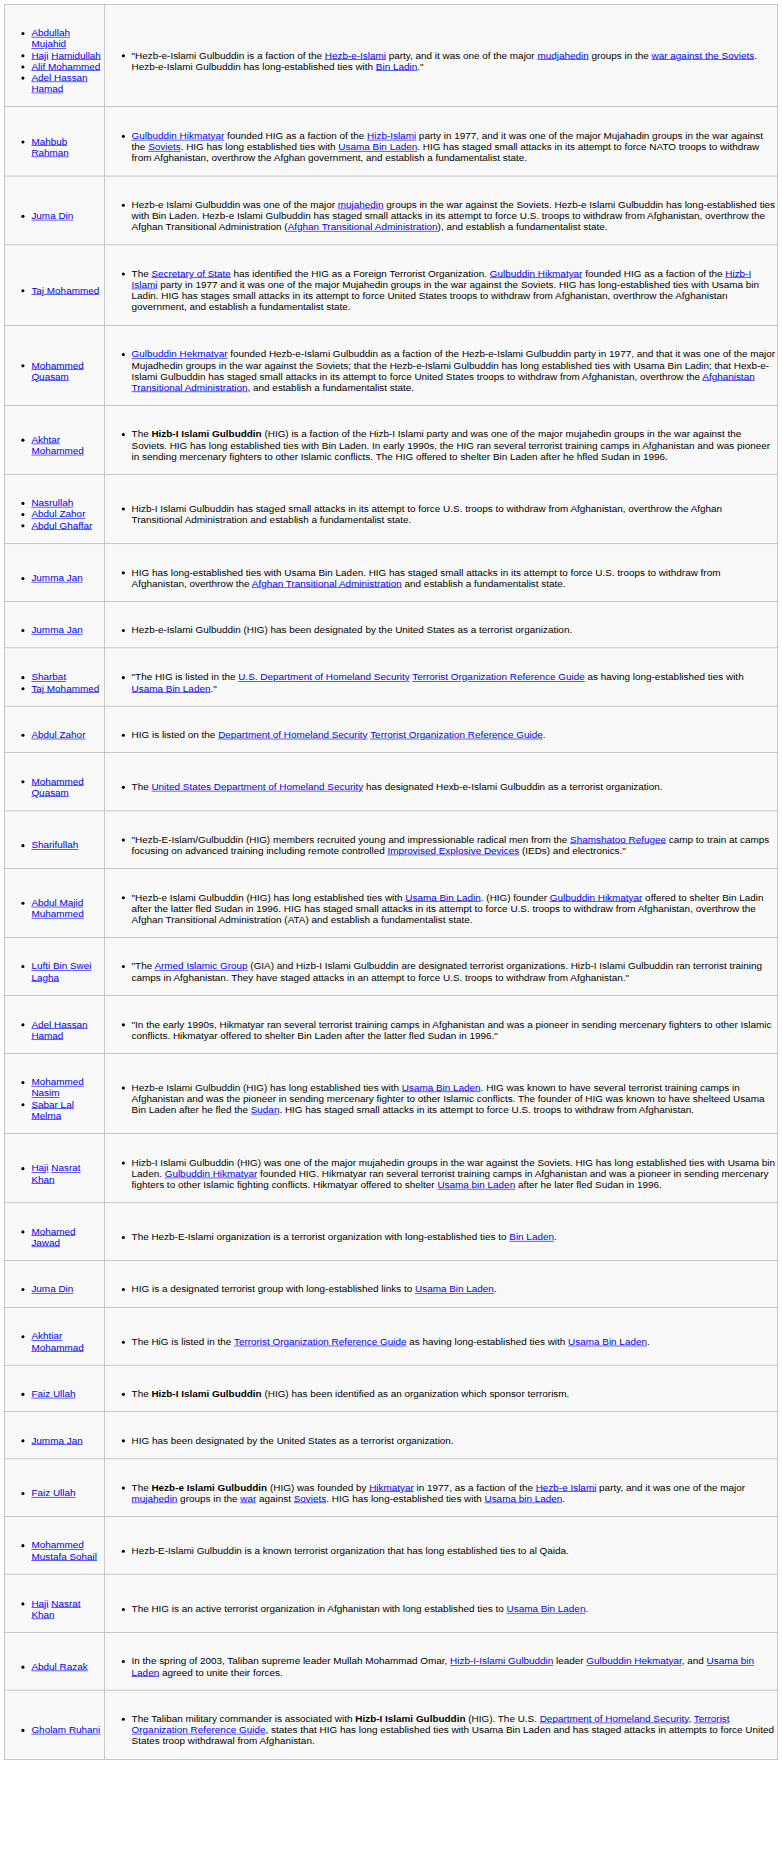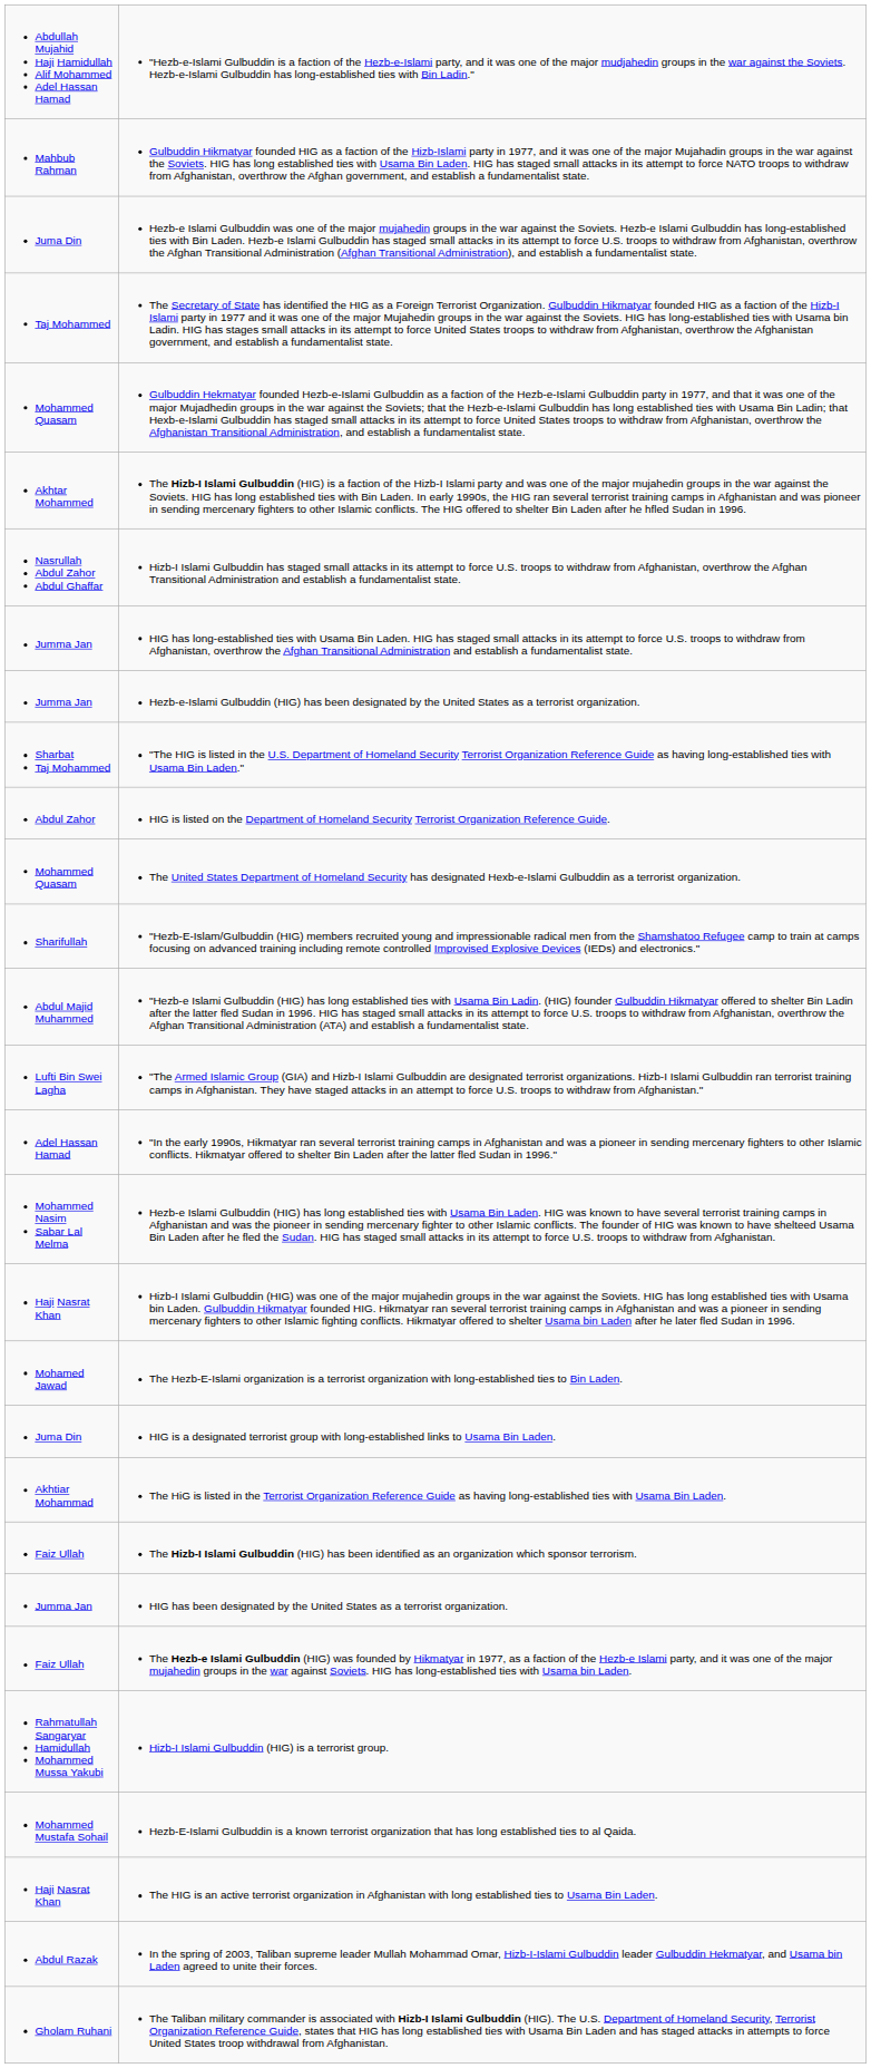+ row: Rahmatullah Sangaryar Hamidullah Mohammed Mussa Yakubi | Hizb-I Islami Gulbuddin (HIG) is a terrorist group.
